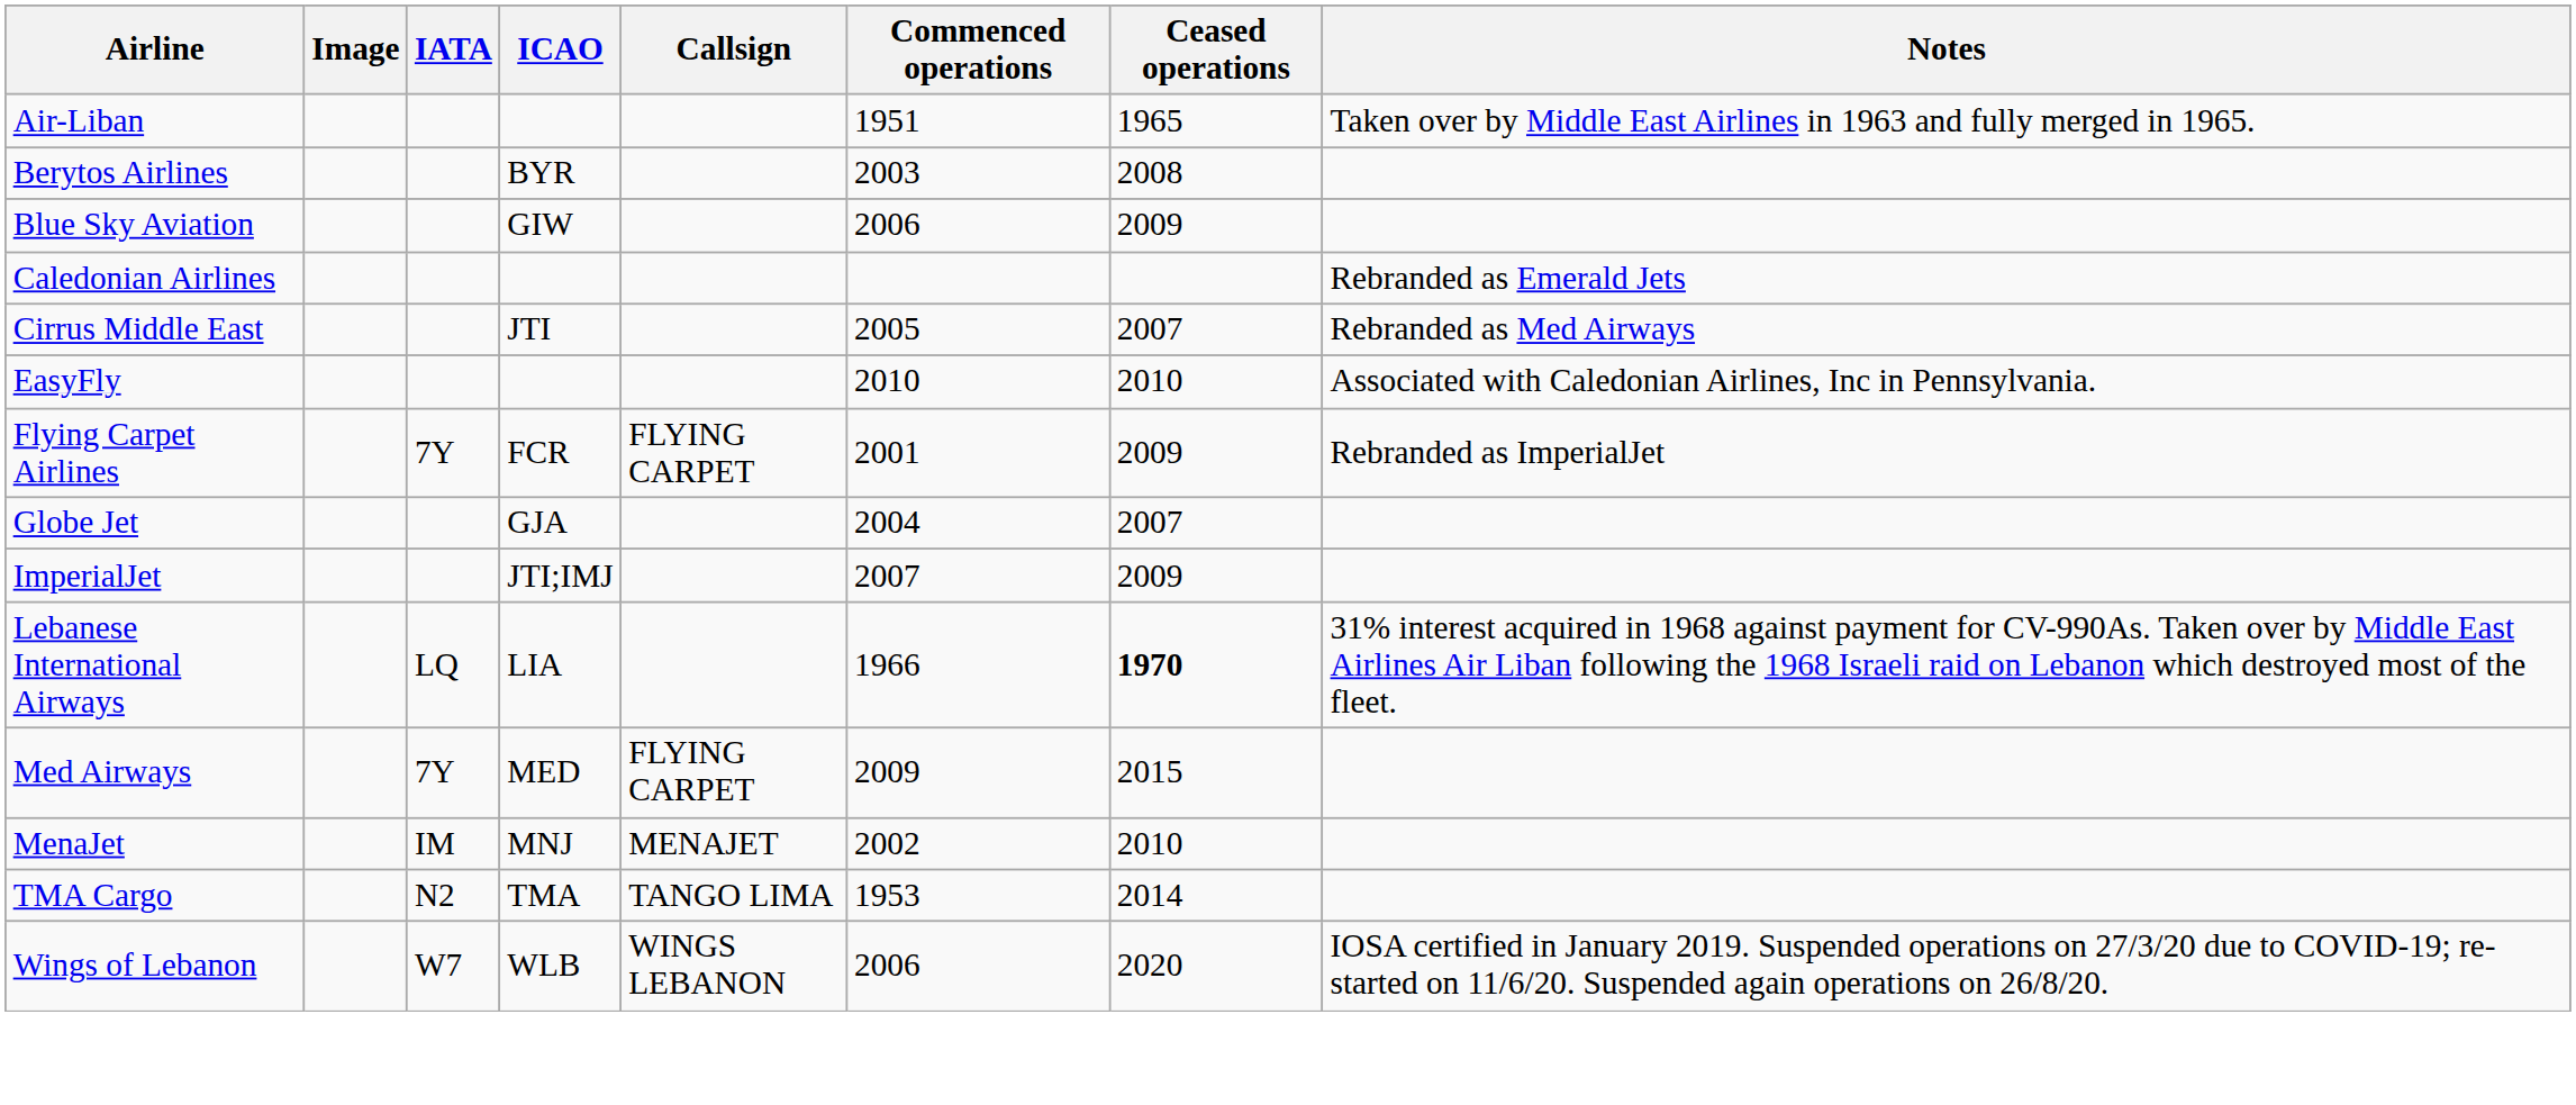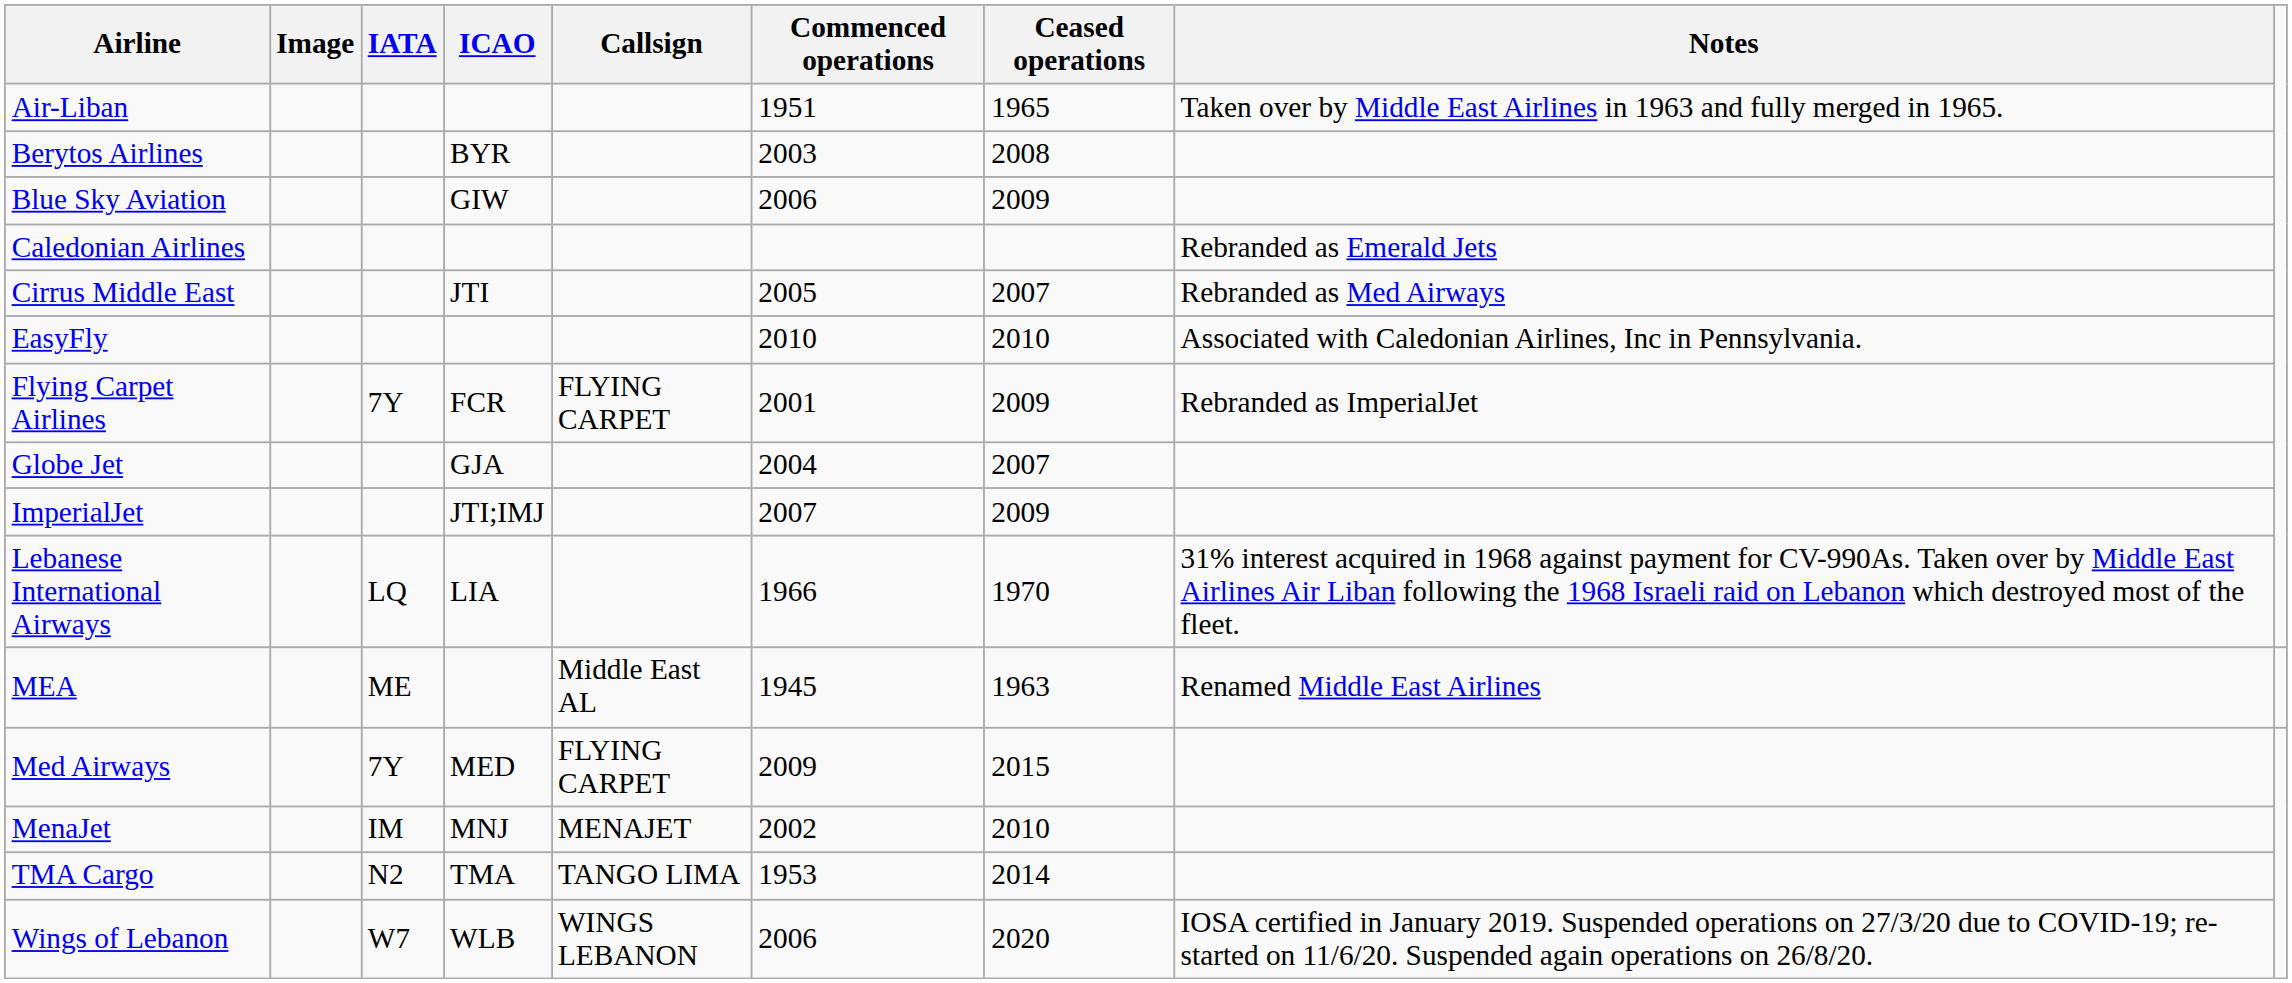Lebanese International Airways | Ceased operations: bold -> normal
+ row: MEA | ME | Middle East AL | 1945 | 1963 | Renamed Middle East Airlines
